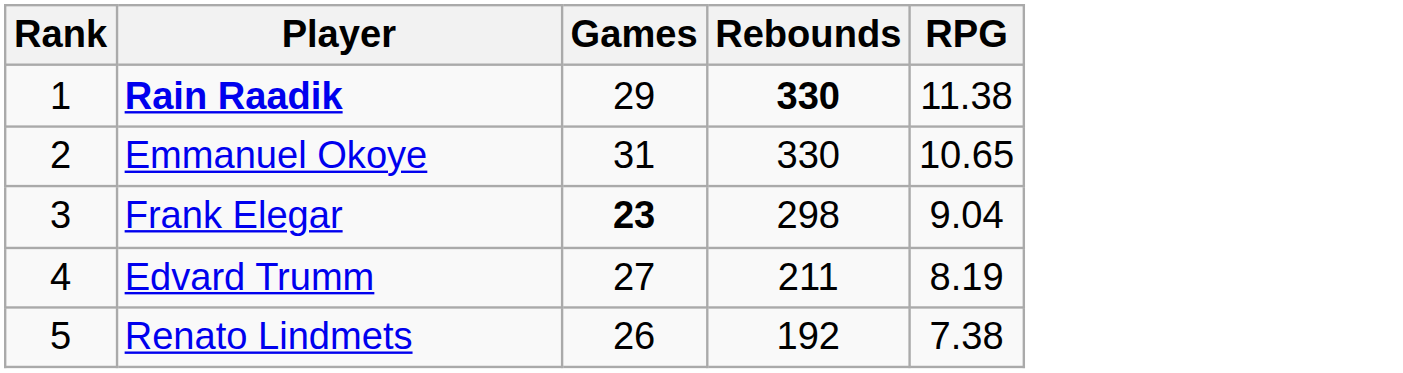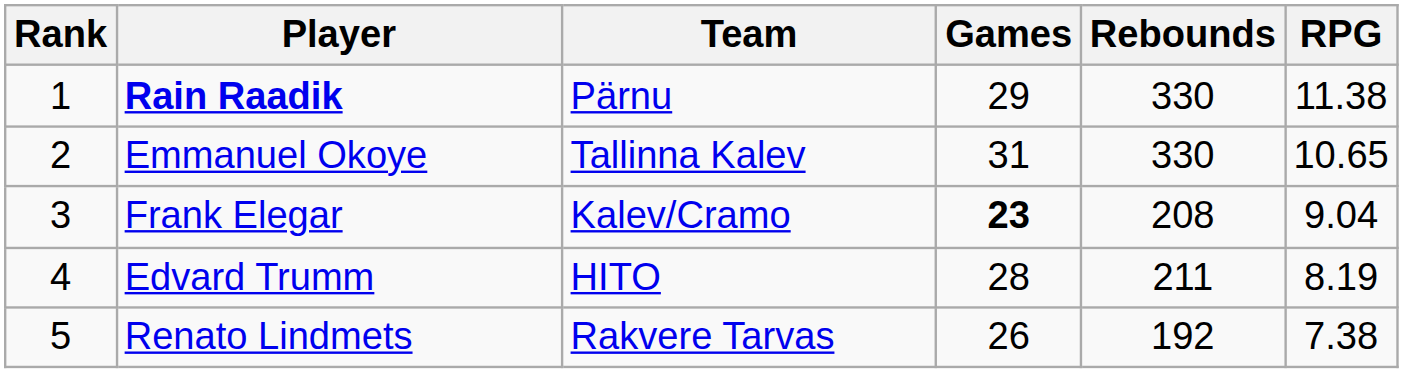+ column: Team | Pärnu | Tallinna Kalev | Kalev/Cramo | HITO | Rakvere Tarvas
Rain Raadik | Rebounds: bold -> normal
Frank Elegar | Rebounds: 298 -> 208
Edvard Trumm | Games: 27 -> 28
